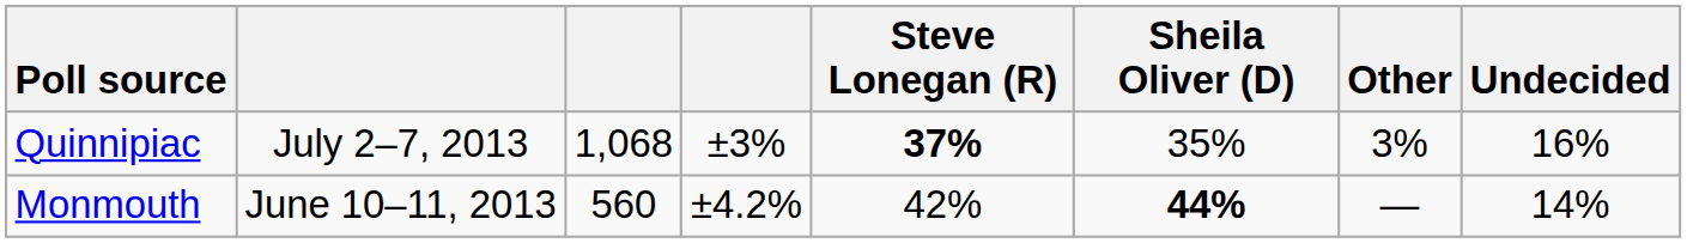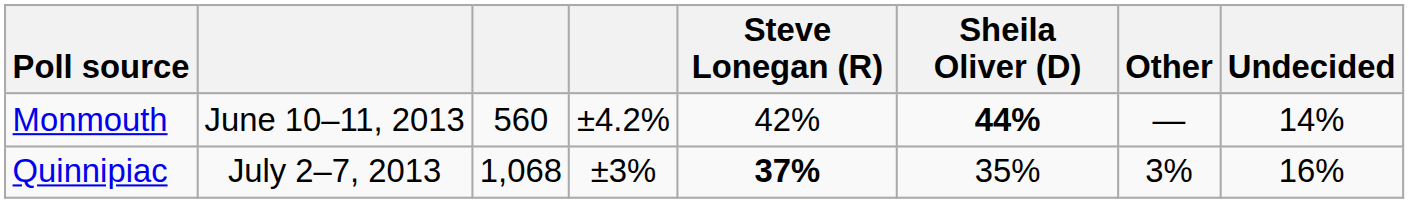rows swapped: Monmouth <-> Quinnipiac
